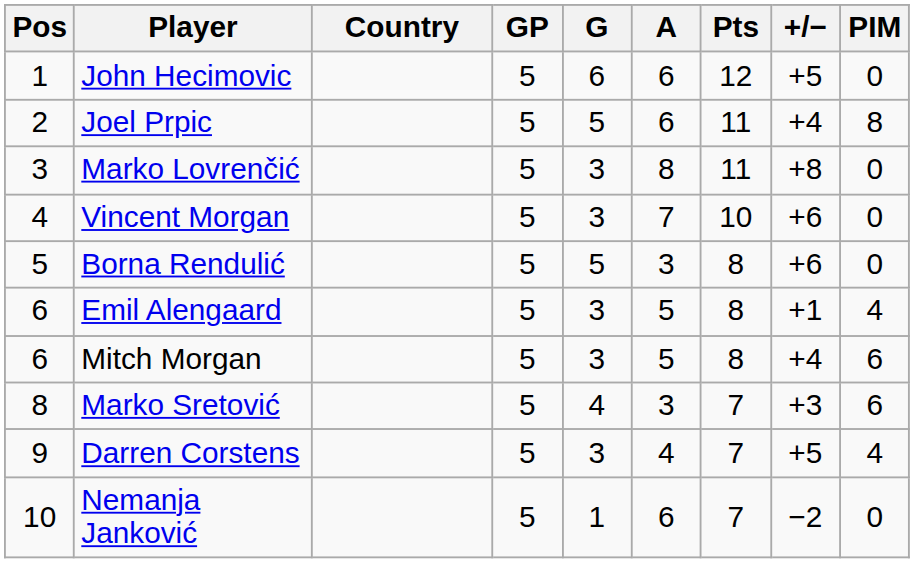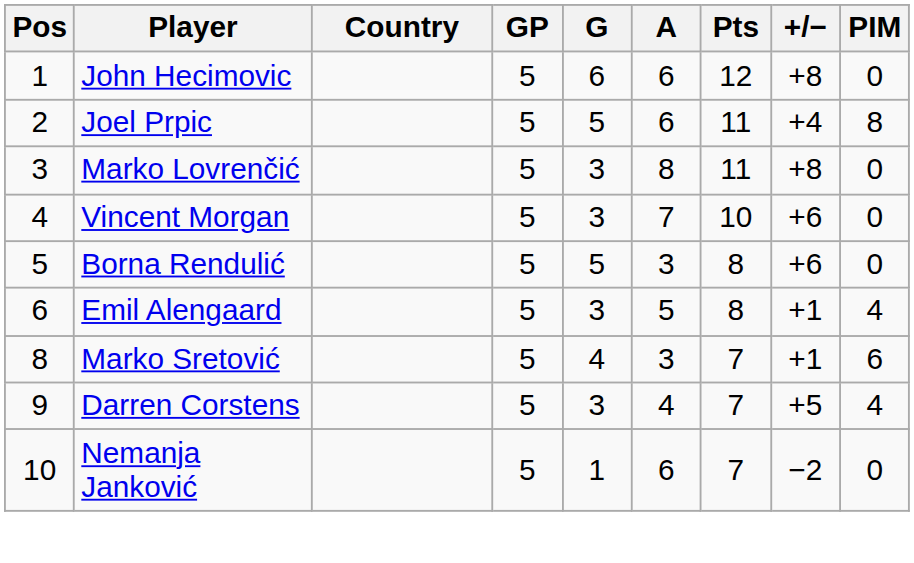John Hecimovic | +/−: +5 -> +8
- row: 6 | Mitch Morgan | 5 | 3 | 5 | 8 | +4 | 6
Marko Sretović | +/−: +3 -> +1
